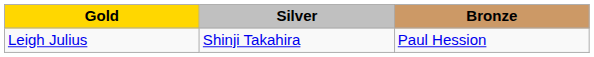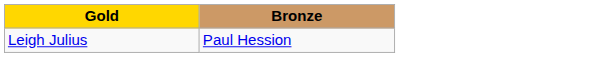- column: Silver | Shinji Takahira
